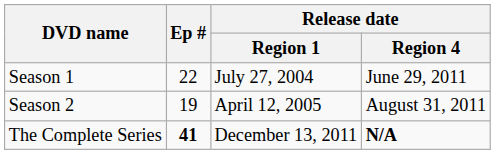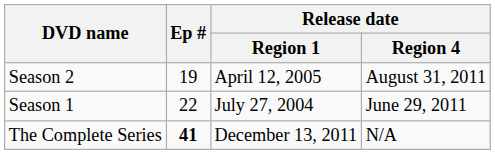rows swapped: Season 1 <-> Season 2
The Complete Series | Release date / Region 4: bold -> normal
